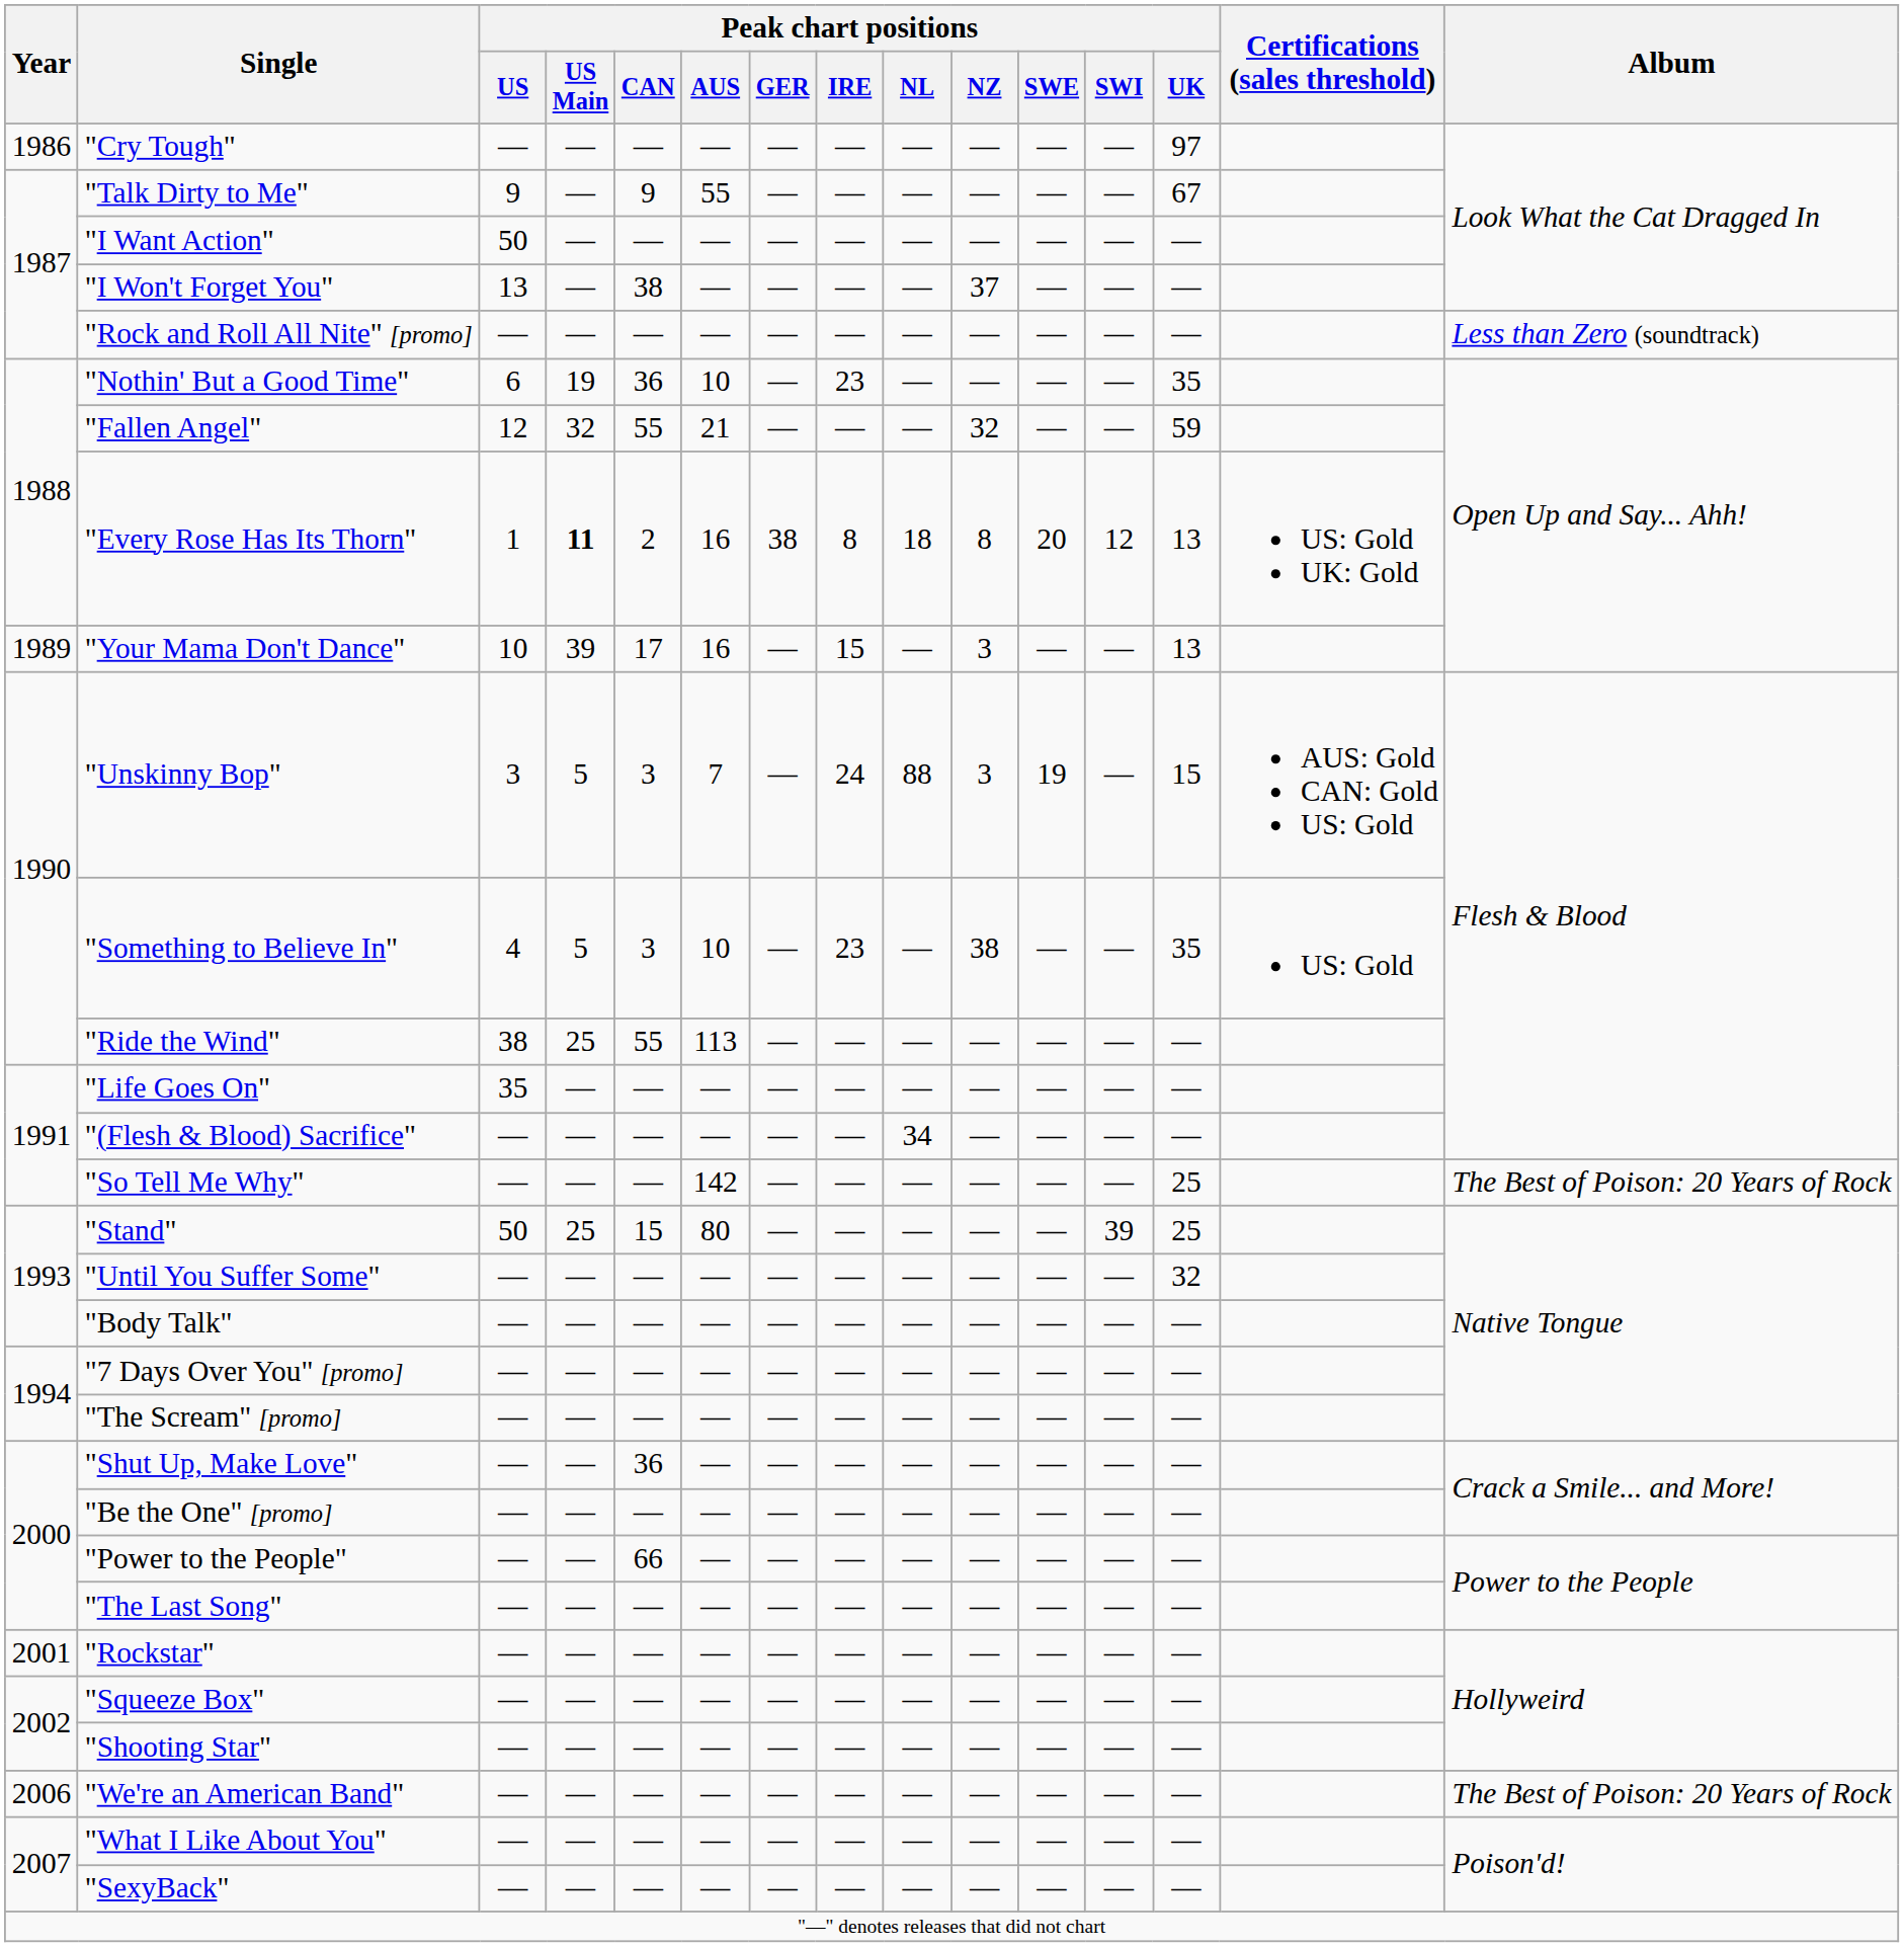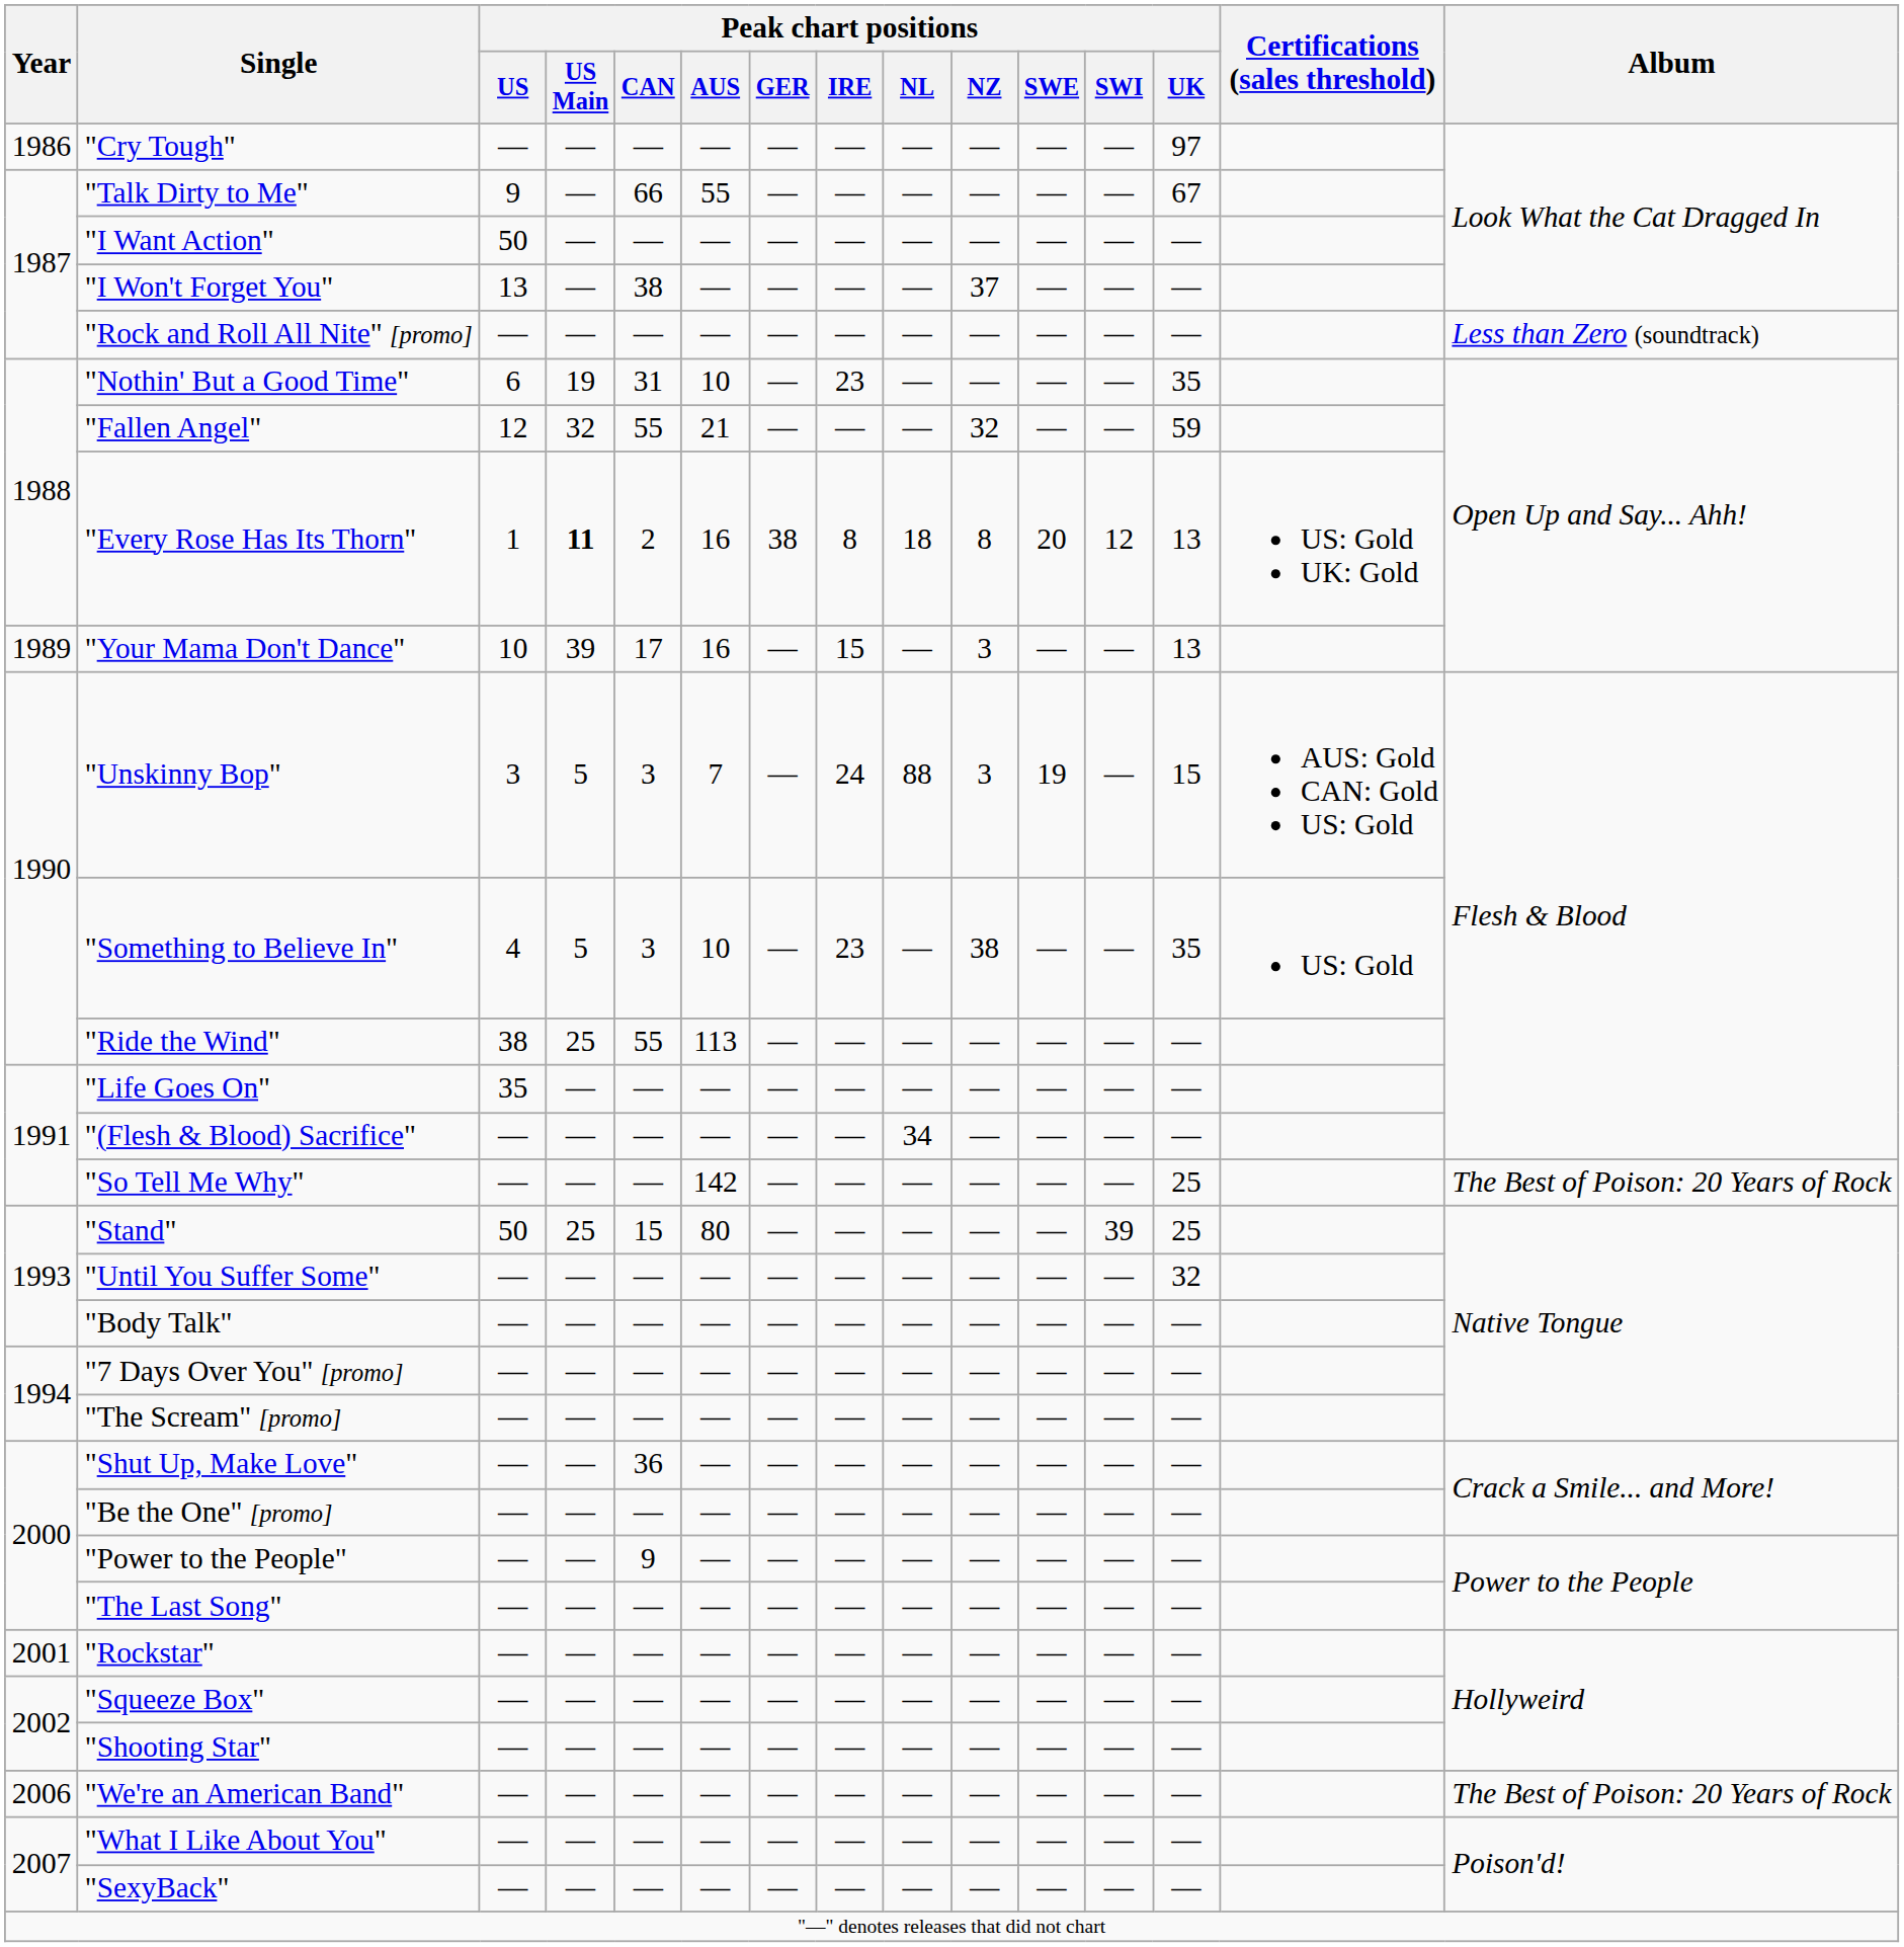"Talk Dirty to Me" | Peak chart positions / CAN: 9 -> 66
"Nothin' But a Good Time" | Peak chart positions / CAN: 36 -> 31
"Power to the People" | Peak chart positions / CAN: 66 -> 9
